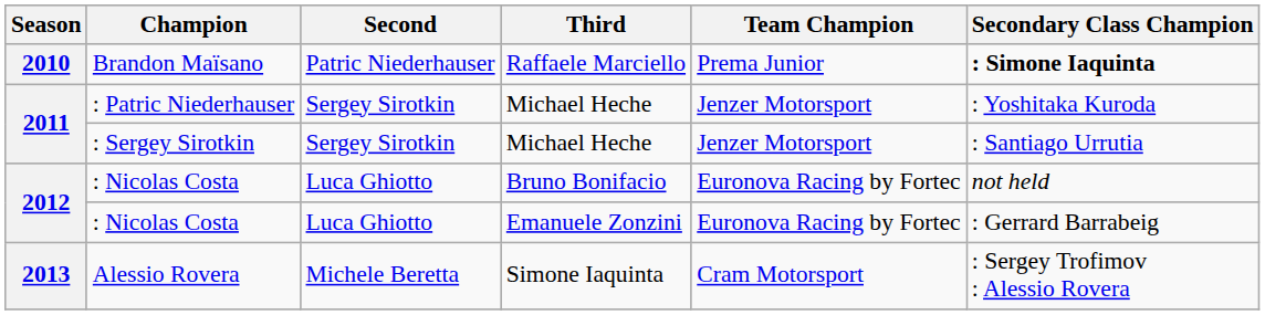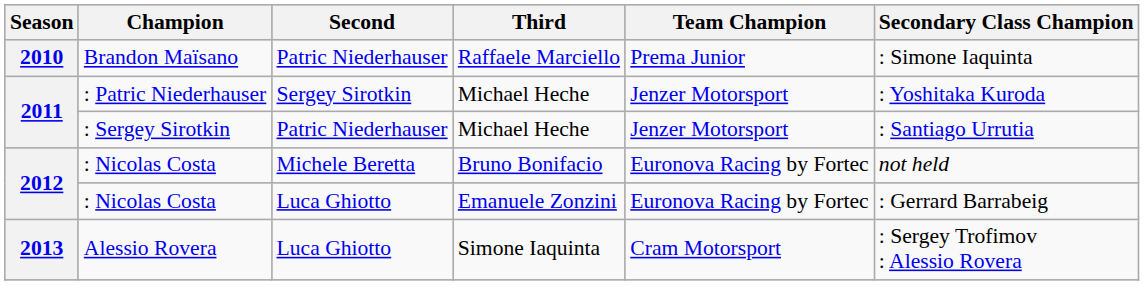Brandon Maïsano | Secondary Class Champion: bold -> normal
: Sergey Sirotkin | Second: Sergey Sirotkin -> Patric Niederhauser
: Nicolas Costa / Bruno Bonifacio | Second: Luca Ghiotto -> Michele Beretta
Alessio Rovera | Second: Michele Beretta -> Luca Ghiotto
